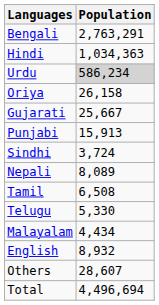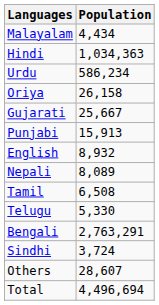rows swapped: Bengali <-> Malayalam
Urdu | Population: lightgrey background -> no background
rows swapped: English <-> Sindhi
